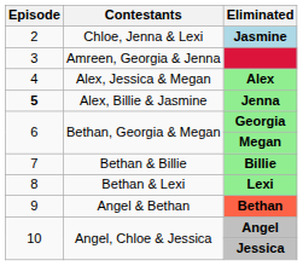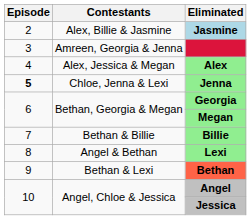Jasmine | Contestants: Chloe, Jenna & Lexi -> Alex, Billie & Jasmine
Jenna | Contestants: Alex, Billie & Jasmine -> Chloe, Jenna & Lexi
Lexi | Contestants: Bethan & Lexi -> Angel & Bethan
Bethan | Contestants: Angel & Bethan -> Bethan & Lexi
